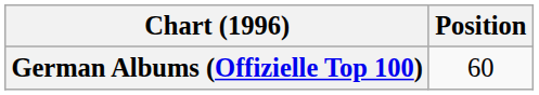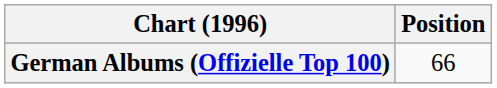German Albums (Offizielle Top 100) | Position: 60 -> 66
